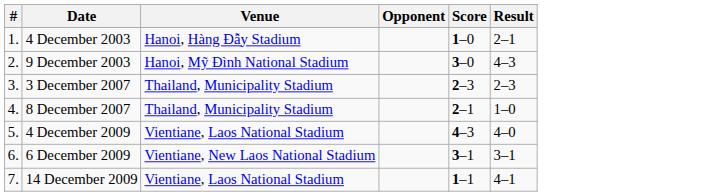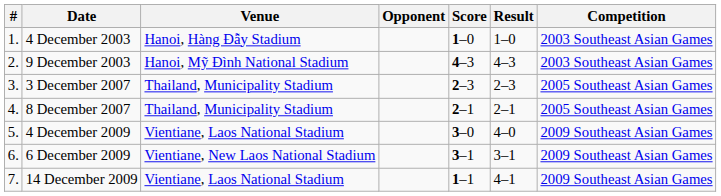+ column: Competition | 2003 Southeast Asian Games | 2003 Southeast Asian Games | 2005 Southeast Asian Games | 2005 Southeast Asian Games | 2009 Southeast Asian Games | 2009 Southeast Asian Games | 2009 Southeast Asian Games
4 December 2003 | Result: 2–1 -> 1–0
9 December 2003 | Score: 3–0 -> 4–3
8 December 2007 | Result: 1–0 -> 2–1
4 December 2009 | Score: 4–3 -> 3–0
